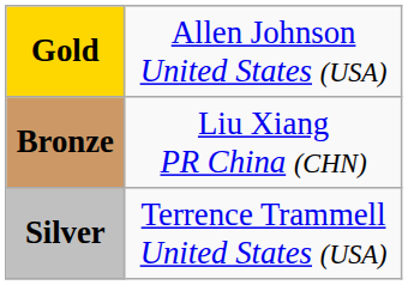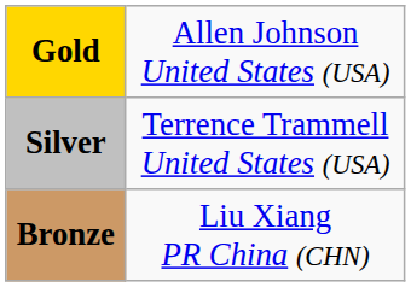rows swapped: Silver <-> Bronze
